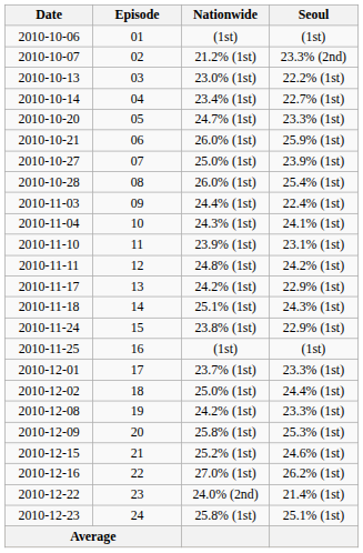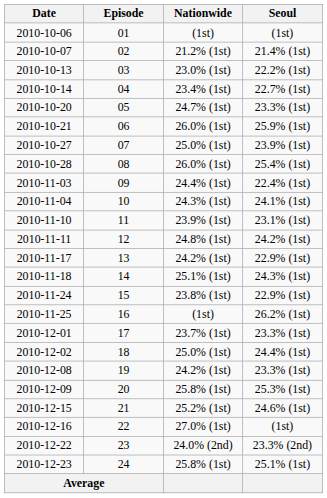2010-10-07 | Seoul: 23.3% (2nd) -> 21.4% (1st)
2010-11-25 | Seoul: (1st) -> 26.2% (1st)
2010-12-16 | Seoul: 26.2% (1st) -> (1st)
2010-12-22 | Seoul: 21.4% (1st) -> 23.3% (2nd)
